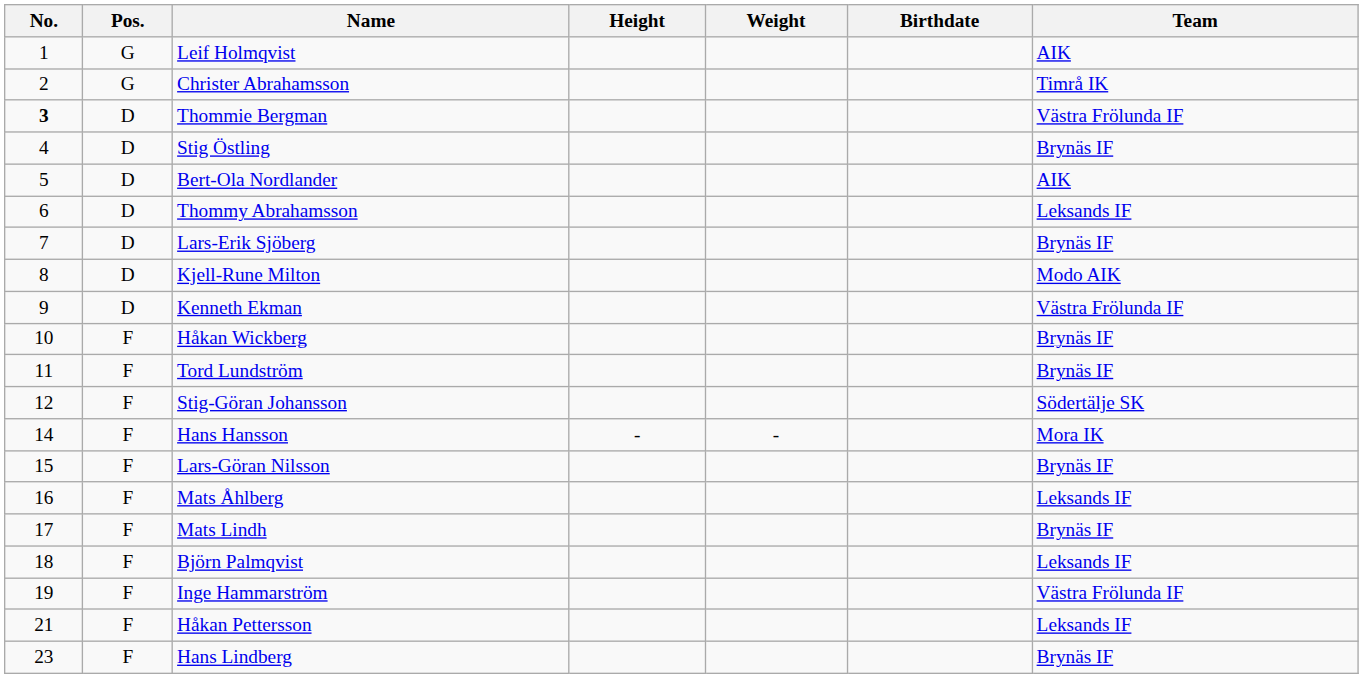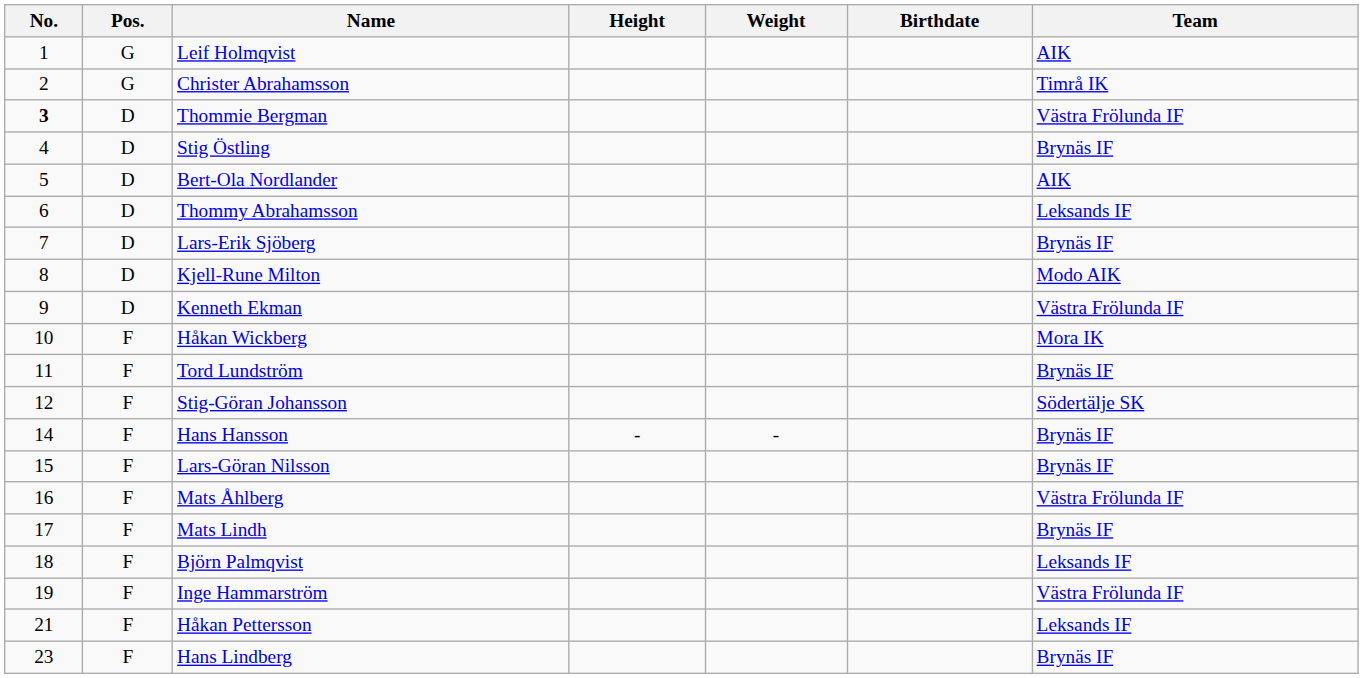Håkan Wickberg | Team: Brynäs IF -> Mora IK
Hans Hansson | Team: Mora IK -> Brynäs IF
Mats Åhlberg | Team: Leksands IF -> Västra Frölunda IF
